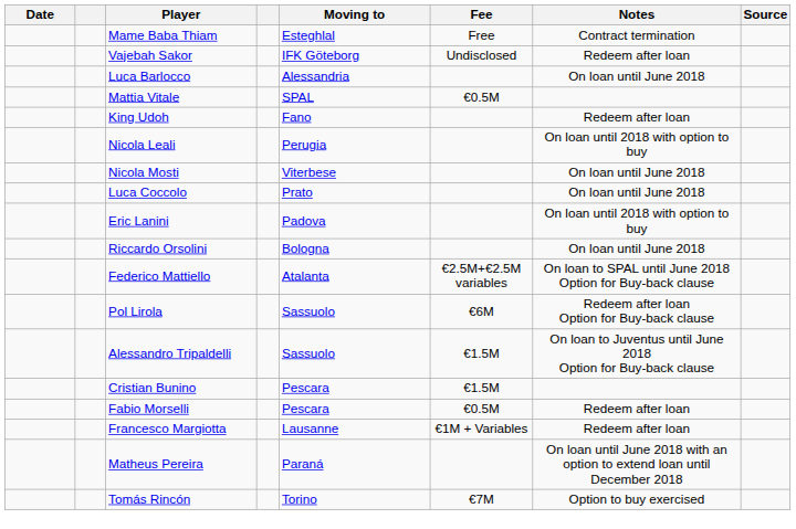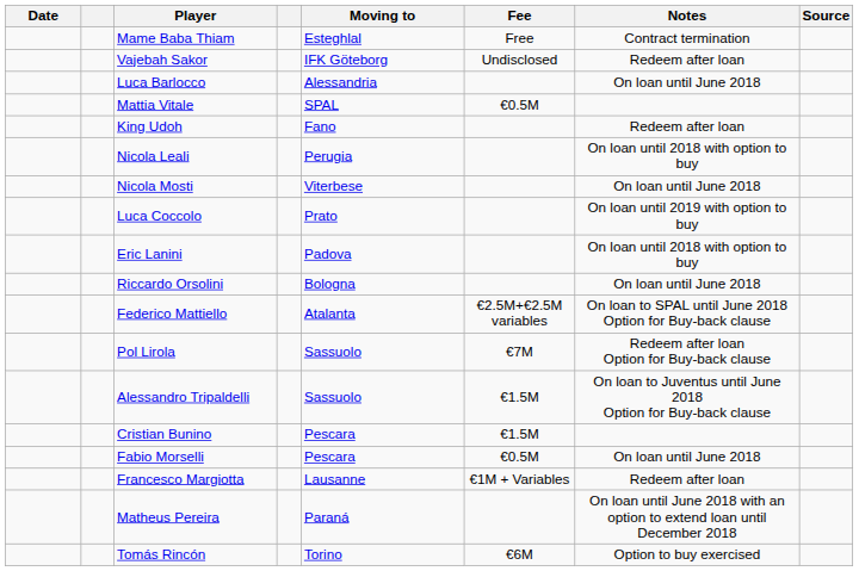Luca Coccolo | Notes: On loan until June 2018 -> On loan until 2019 with option to buy
Pol Lirola | Fee: €6M -> €7M
Fabio Morselli | Notes: Redeem after loan -> On loan until June 2018
Tomás Rincón | Fee: €7M -> €6M
